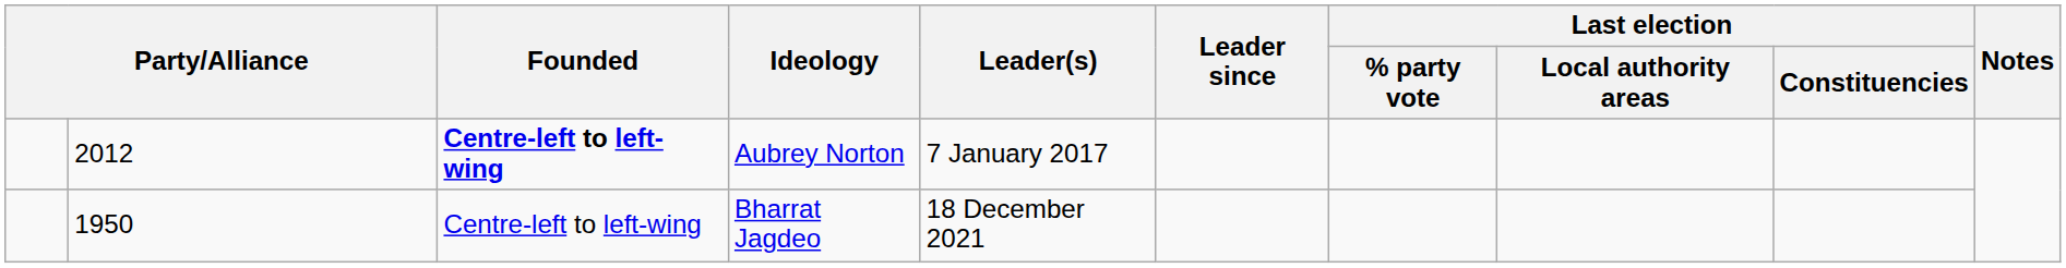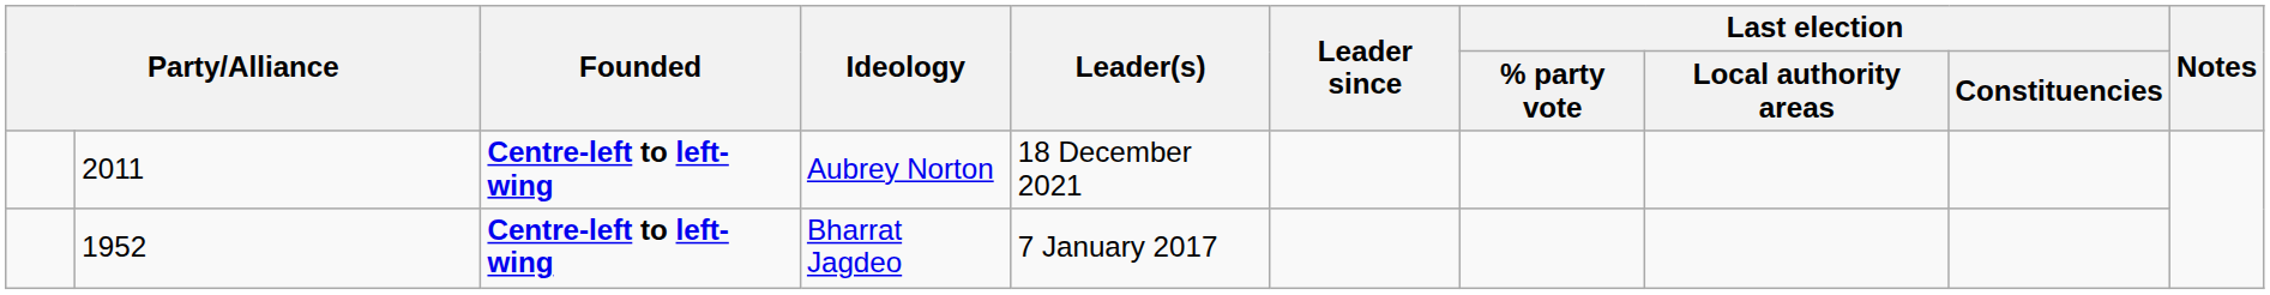Aubrey Norton | column 2: 2012 -> 2011
Aubrey Norton | Leader(s): 7 January 2017 -> 18 December 2021
Bharrat Jagdeo | column 2: 1950 -> 1952
Bharrat Jagdeo | Founded: normal -> bold
Bharrat Jagdeo | Leader(s): 18 December 2021 -> 7 January 2017
